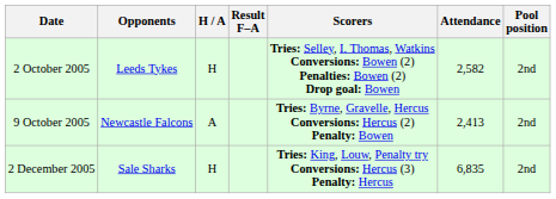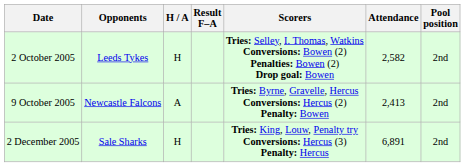2 December 2005 | Attendance: 6,835 -> 6,891
